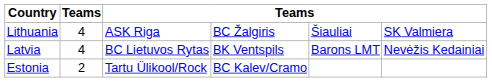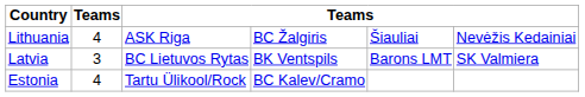Lithuania | column 6: SK Valmiera -> Nevėžis Kedainiai
Latvia | column 2: 4 -> 3
Latvia | column 6: Nevėžis Kedainiai -> SK Valmiera
Estonia | column 2: 2 -> 4
